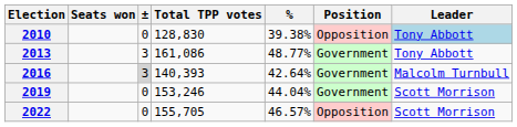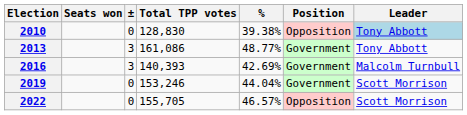2016 | ±: lightgrey background -> no background
2016 | %: 42.64% -> 42.69%
